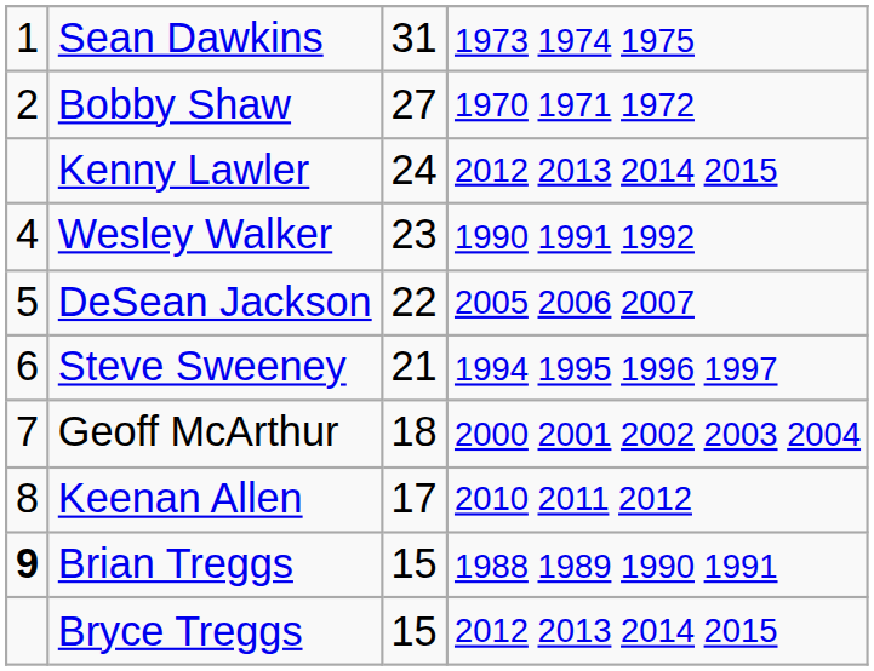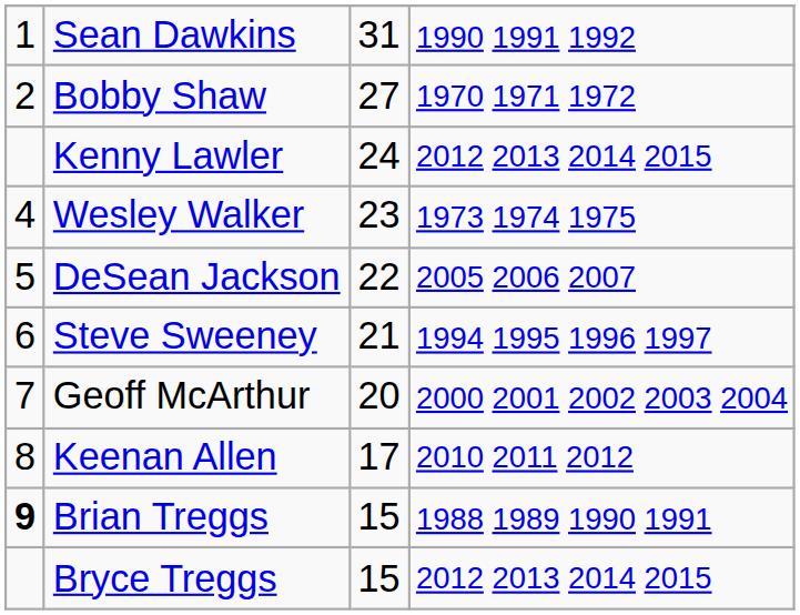Sean Dawkins | column 4: 1973 1974 1975 -> 1990 1991 1992
Wesley Walker | column 4: 1990 1991 1992 -> 1973 1974 1975
Geoff McArthur | column 3: 18 -> 20
